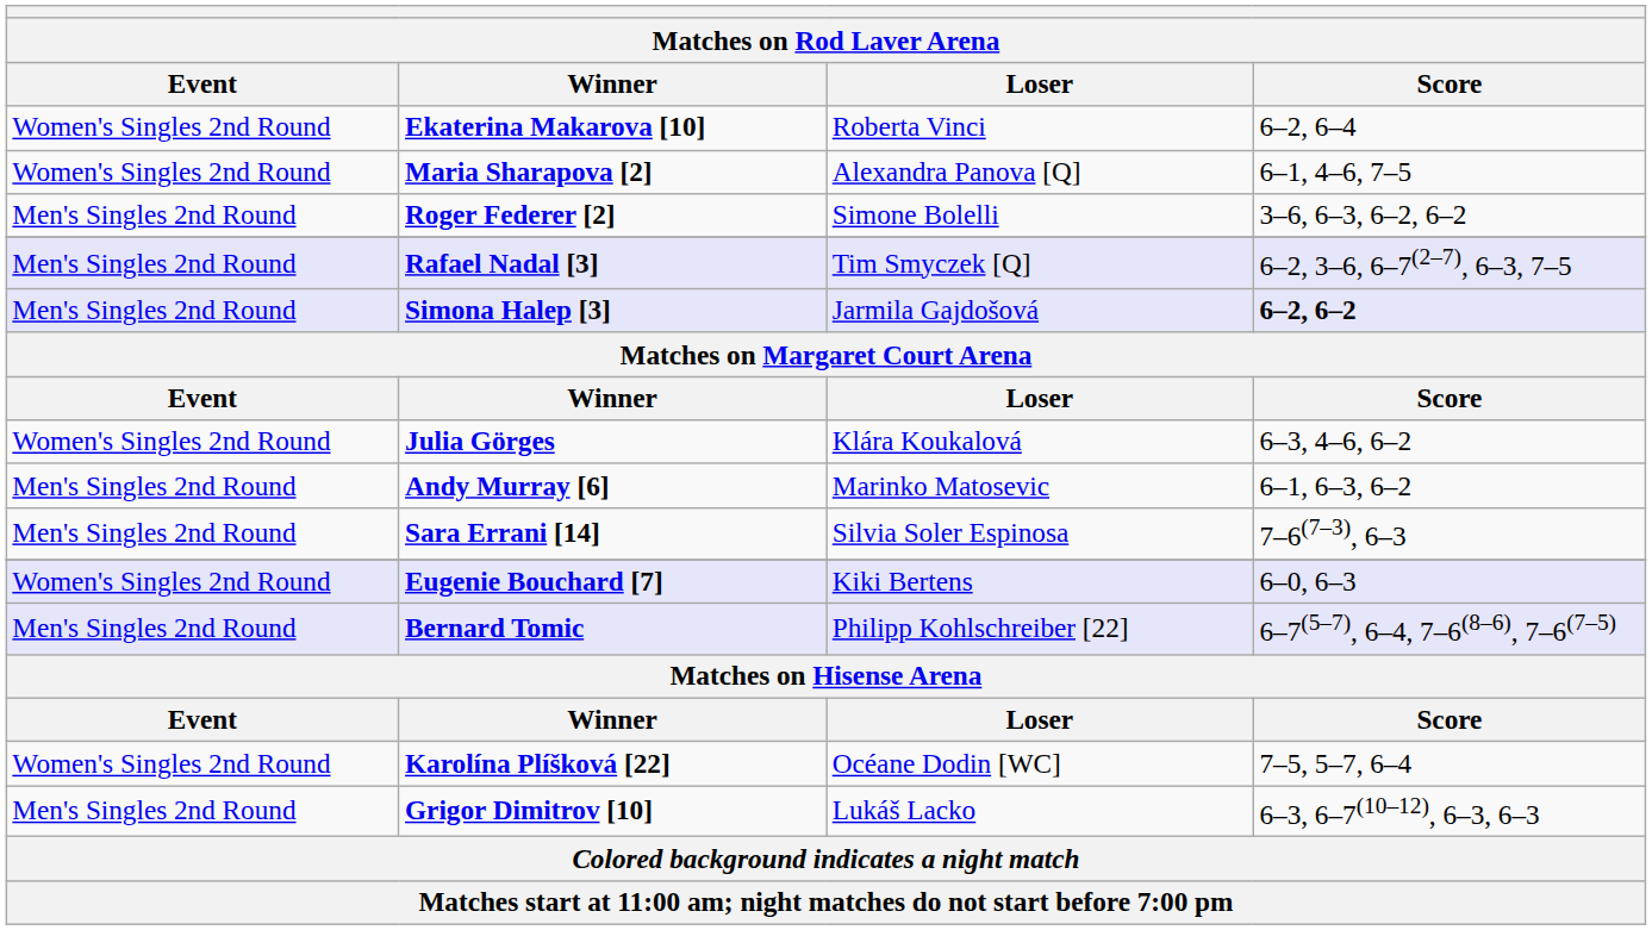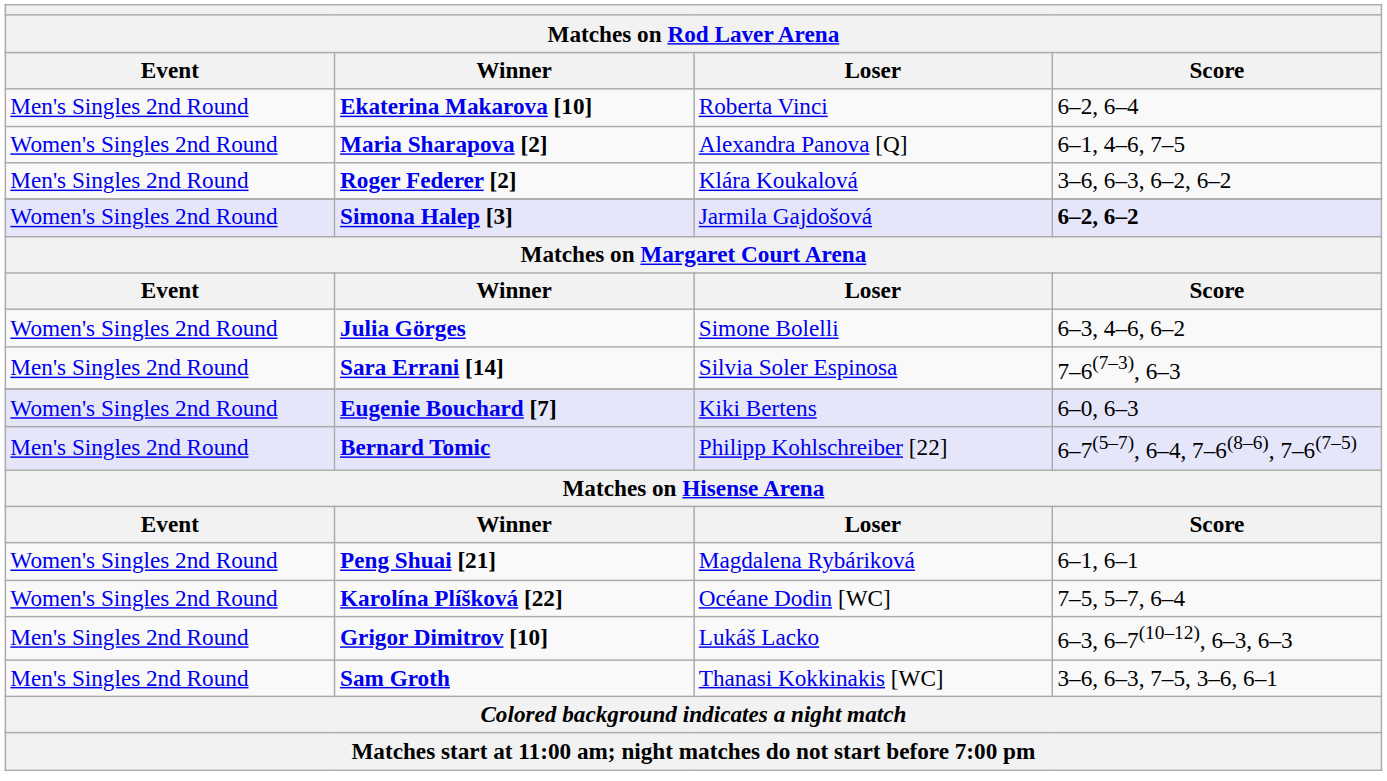Ekaterina Makarova [10] | Event: Women's Singles 2nd Round -> Men's Singles 2nd Round
Roger Federer [2] | Loser: Simone Bolelli -> Klára Koukalová
- row: Men's Singles 2nd Round | Rafael Nadal [3] | Tim Smyczek [Q] | 6–2, 3–6, 6–7(2–7), 6–3, 7–5
Simona Halep [3] | Event: Men's Singles 2nd Round -> Women's Singles 2nd Round
Julia Görges | Loser: Klára Koukalová -> Simone Bolelli
- row: Men's Singles 2nd Round | Andy Murray [6] | Marinko Matosevic | 6–1, 6–3, 6–2
+ row: Women's Singles 2nd Round | Peng Shuai [21] | Magdalena Rybáriková | 6–1, 6–1
+ row: Men's Singles 2nd Round | Sam Groth | Thanasi Kokkinakis [WC] | 3–6, 6–3, 7–5, 3–6, 6–1
